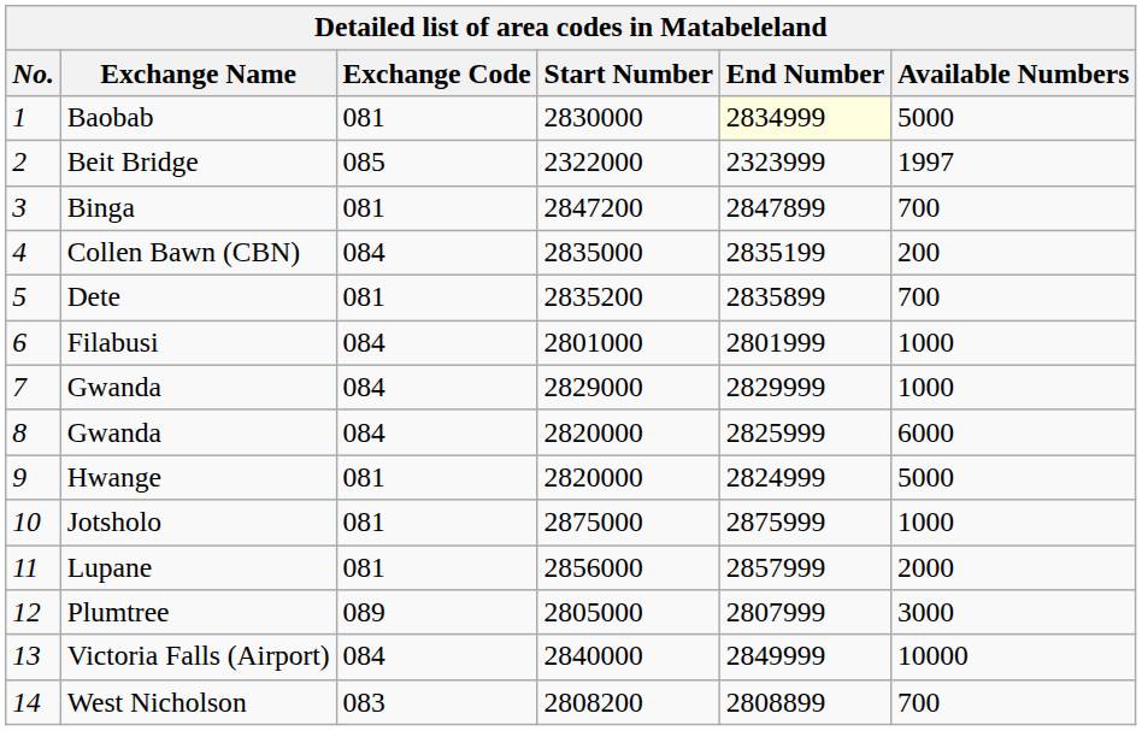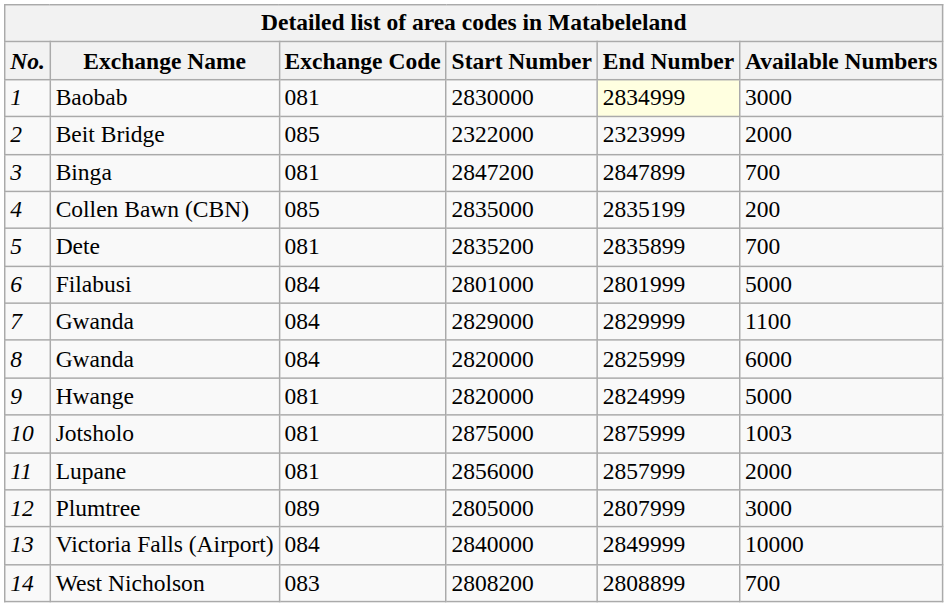Baobab | Available Numbers: 5000 -> 3000
Beit Bridge | Available Numbers: 1997 -> 2000
Collen Bawn (CBN) | Exchange Code: 084 -> 085
Filabusi | Available Numbers: 1000 -> 5000
7 / Gwanda | Available Numbers: 1000 -> 1100
Jotsholo | Available Numbers: 1000 -> 1003
